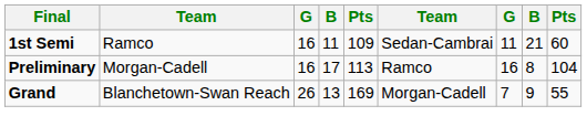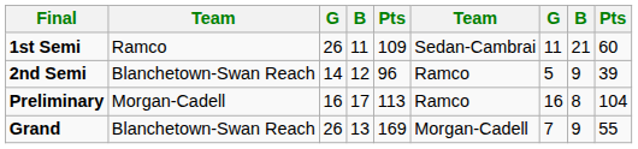1st Semi | column 3: 16 -> 26
+ row: 2nd Semi | Blanchetown-Swan Reach | 14 | 12 | 96 | Ramco | 5 | 9 | 39
